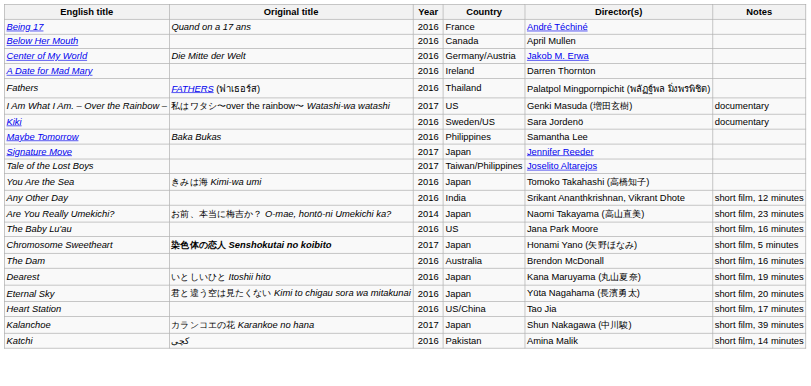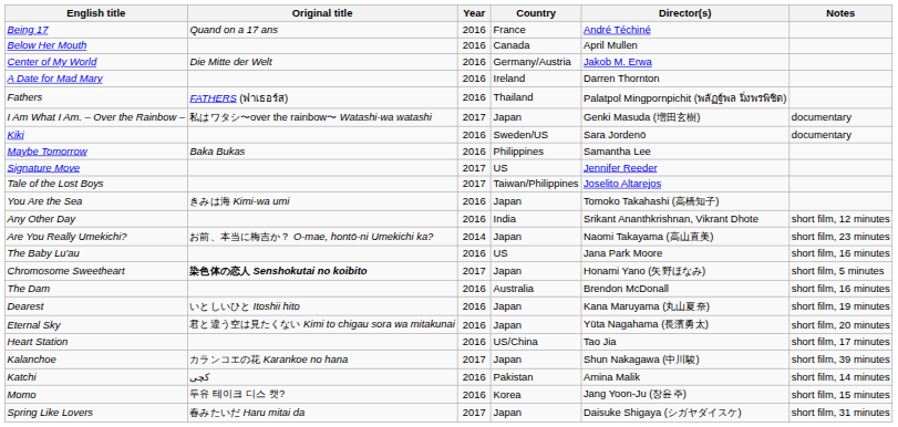I Am What I Am. – Over the Rainbow – | Country: US -> Japan
Signature Move | Country: Japan -> US
+ row: Momo | 두유 테이크 디스 캣? | 2016 | Korea | Jang Yoon-Ju (장윤주) | short film, 15 minutes
+ row: Spring Like Lovers | 春みたいだ Haru mitai da | 2017 | Japan | Daisuke Shigaya (シガヤダイスケ) | short film, 31 minutes
